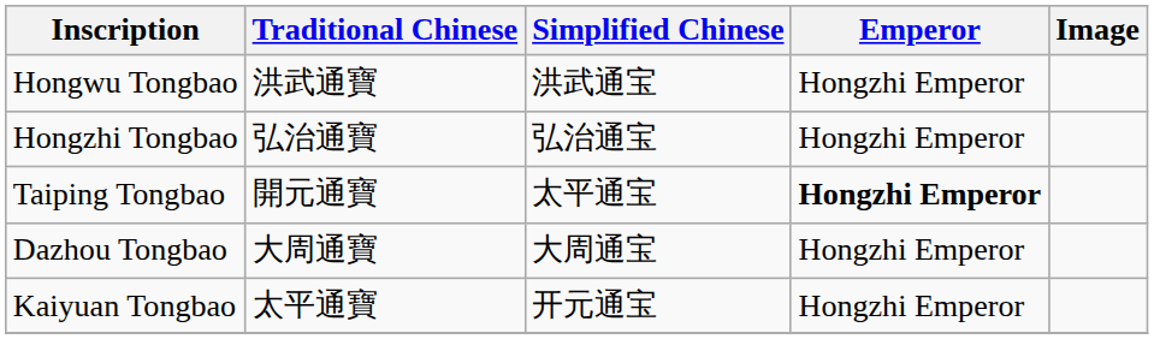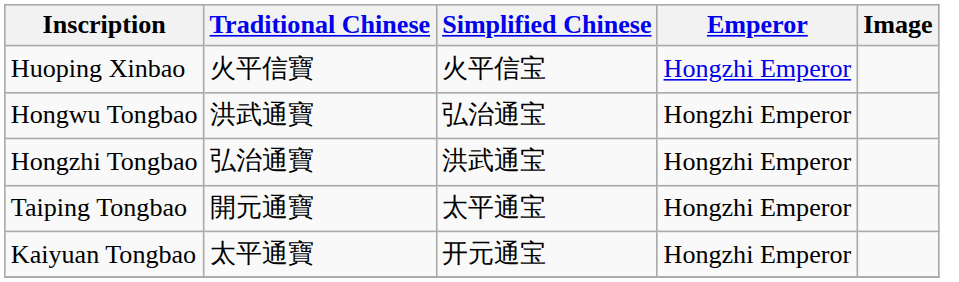+ row: Huoping Xinbao | 火平信寶 | 火平信宝 | Hongzhi Emperor
Hongwu Tongbao | Simplified Chinese: 洪武通宝 -> 弘治通宝
Hongzhi Tongbao | Simplified Chinese: 弘治通宝 -> 洪武通宝
Taiping Tongbao | Emperor: bold -> normal
- row: Dazhou Tongbao | 大周通寶 | 大周通宝 | Hongzhi Emperor
